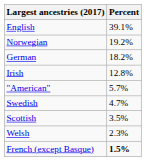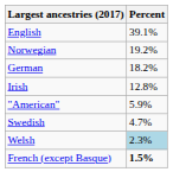"American" | Percent: 5.7% -> 5.9%
- row: Scottish | 3.5%
Welsh | Percent: no background -> lightblue background
